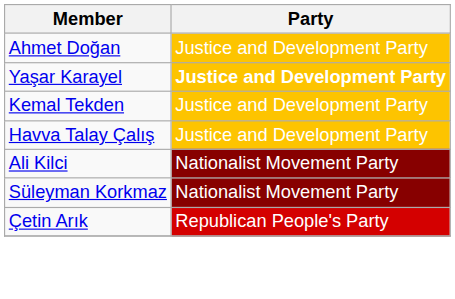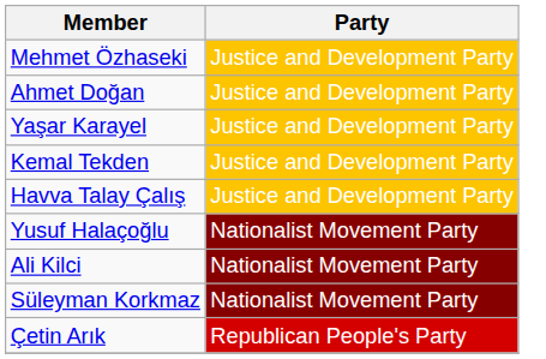+ row: Mehmet Özhaseki | Justice and Development Party
Yaşar Karayel | Party: bold -> normal
+ row: Yusuf Halaçoğlu | Nationalist Movement Party
